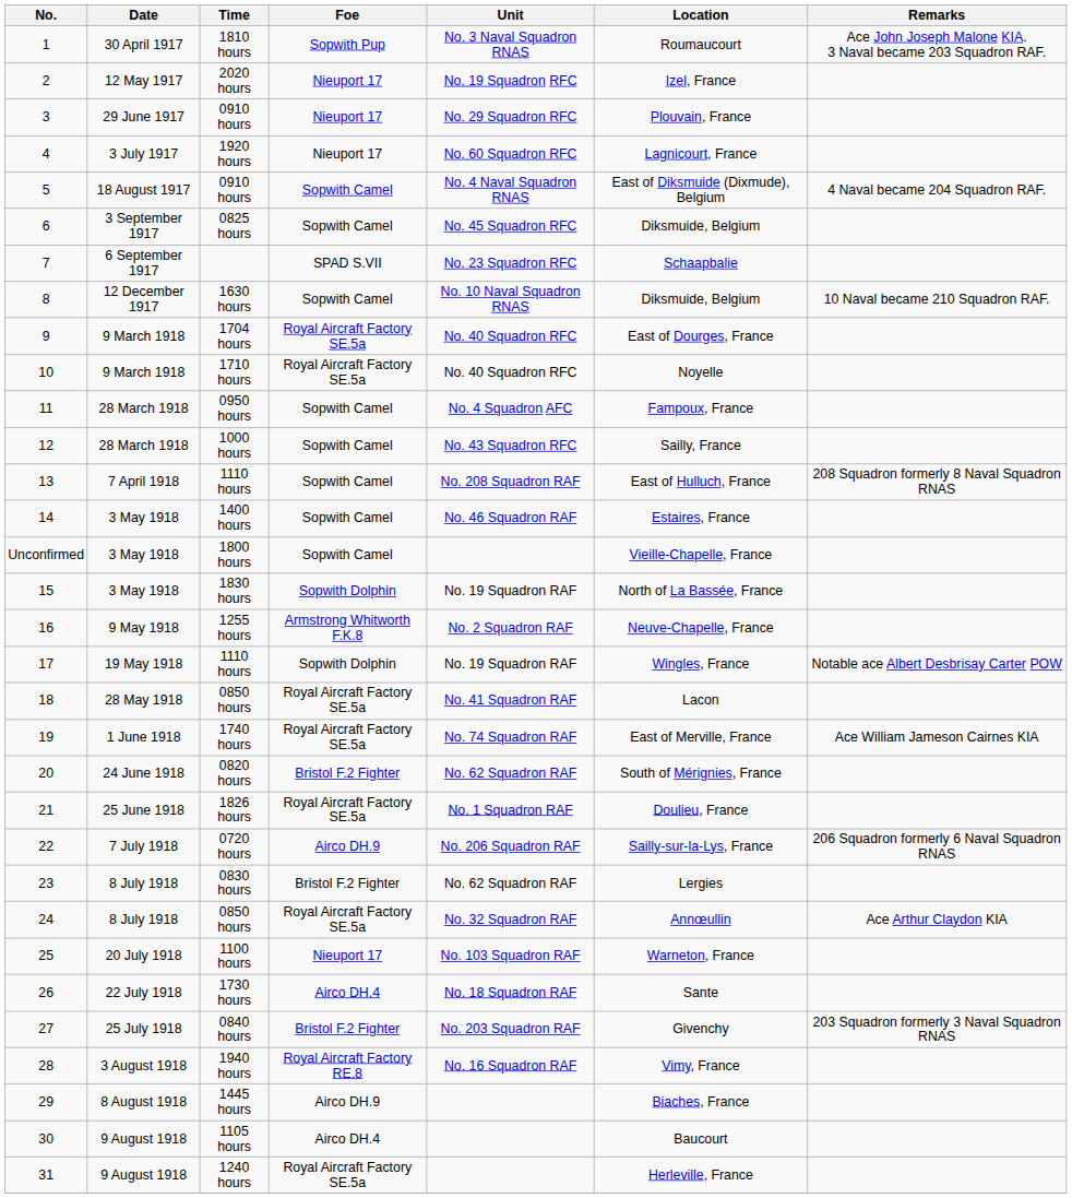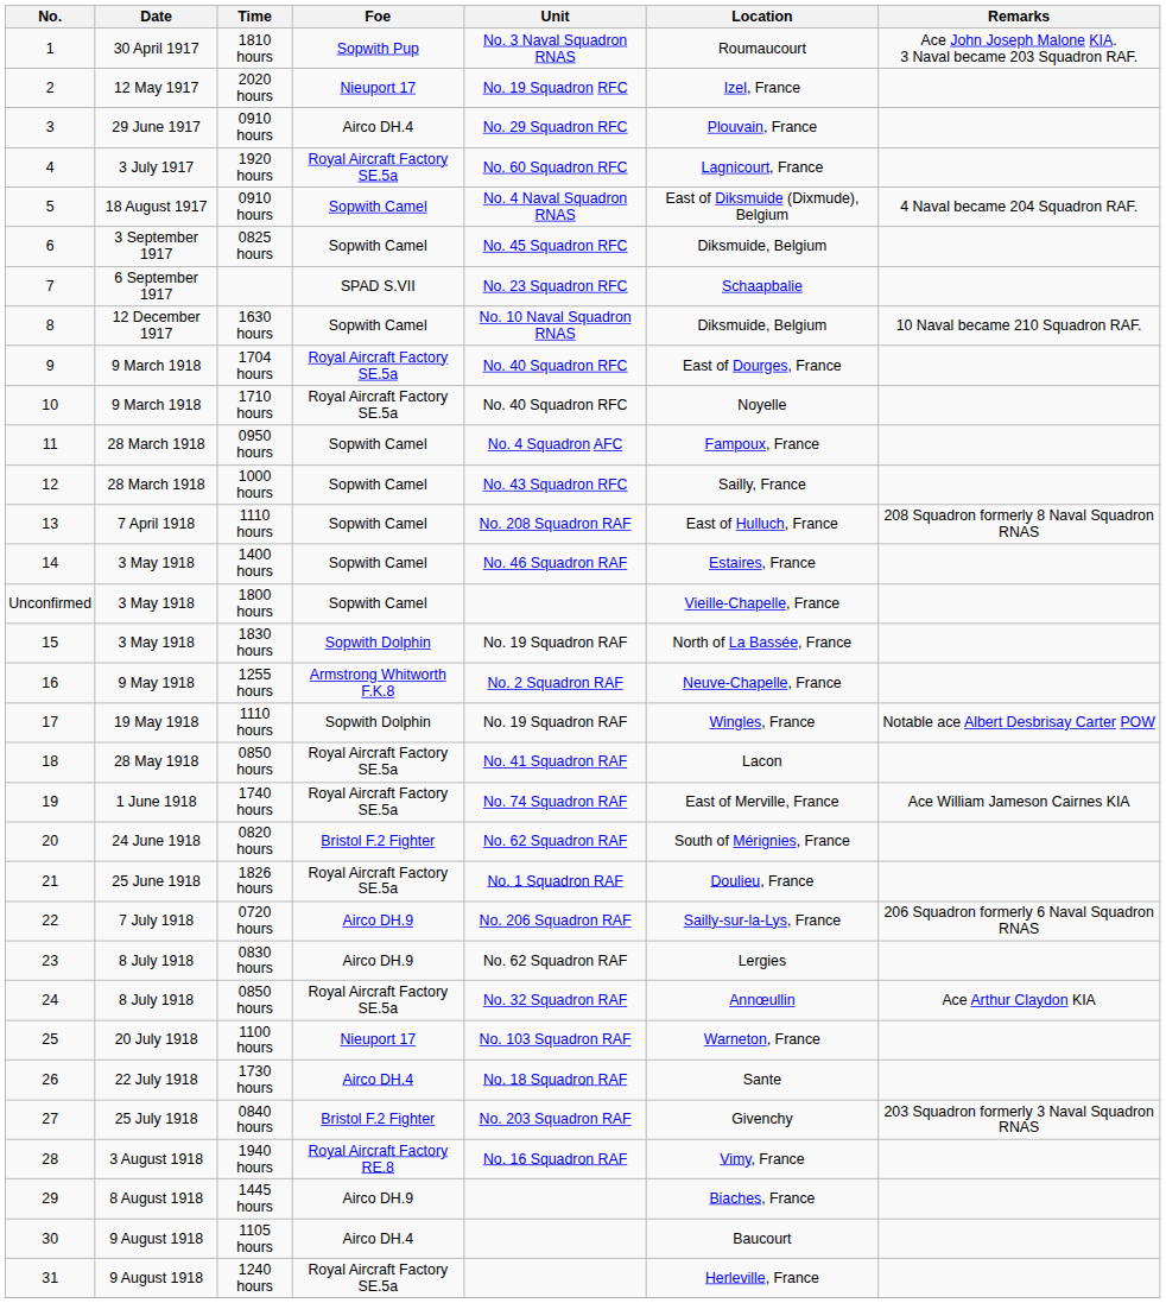3 / 0910 hours | Foe: Nieuport 17 -> Airco DH.4
1920 hours | Foe: Nieuport 17 -> Royal Aircraft Factory SE.5a
0830 hours | Foe: Bristol F.2 Fighter -> Airco DH.9
